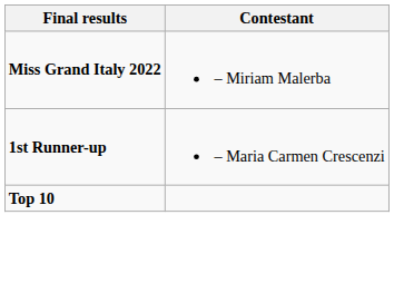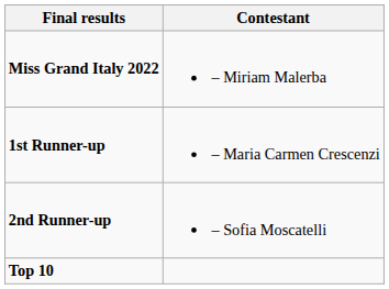+ row: 2nd Runner-up | – Sofia Moscatelli
